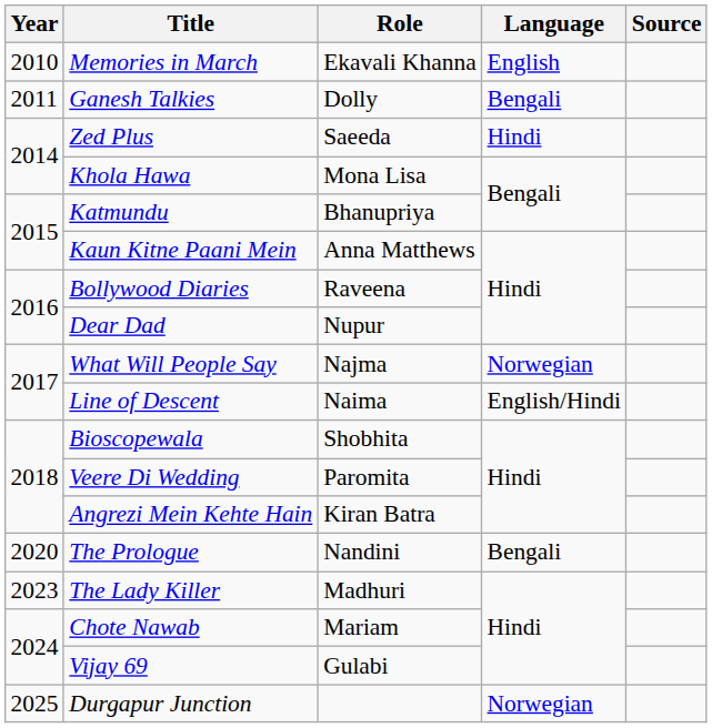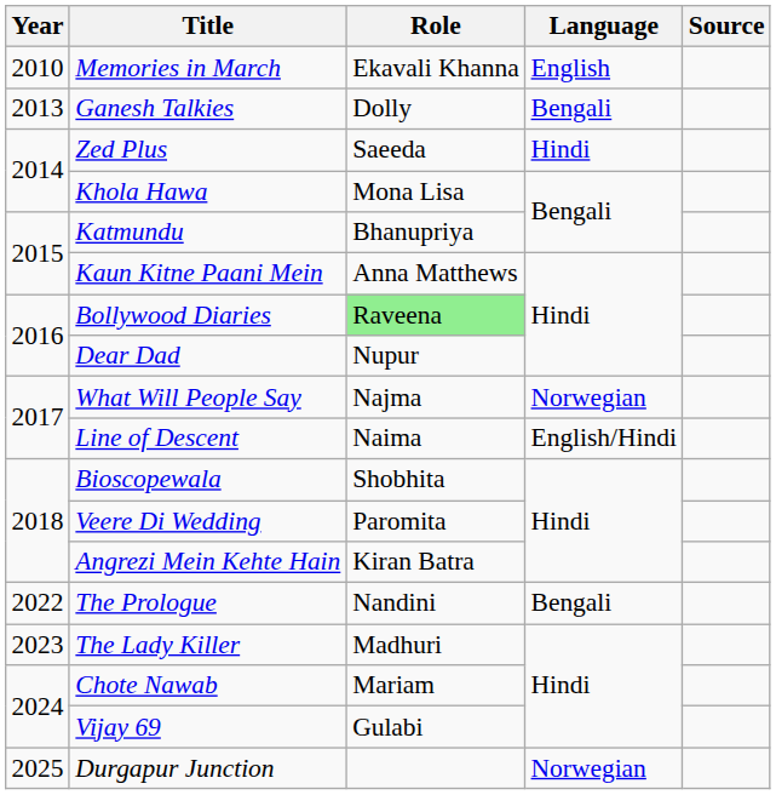Ganesh Talkies | Year: 2011 -> 2013
Bollywood Diaries | Role: no background -> lightgreen background
The Prologue | Year: 2020 -> 2022
